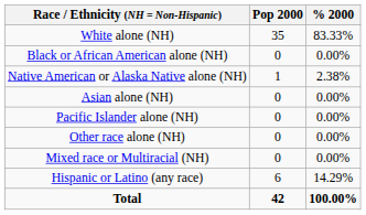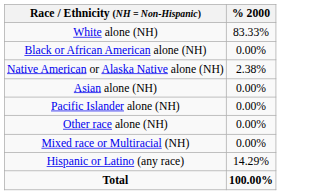- column: Pop 2000 | 35 | 0 | 1 | 0 | 0 | 0 | 0 | 6 | 42
